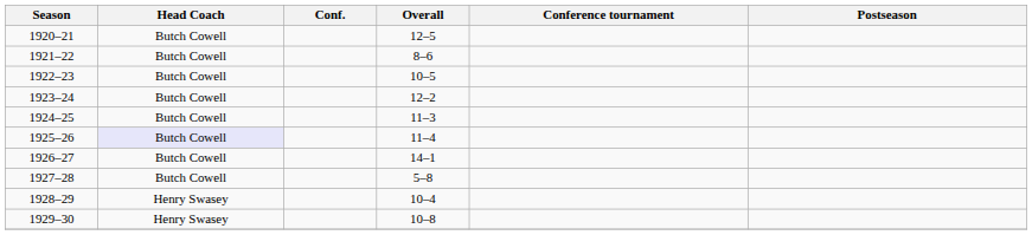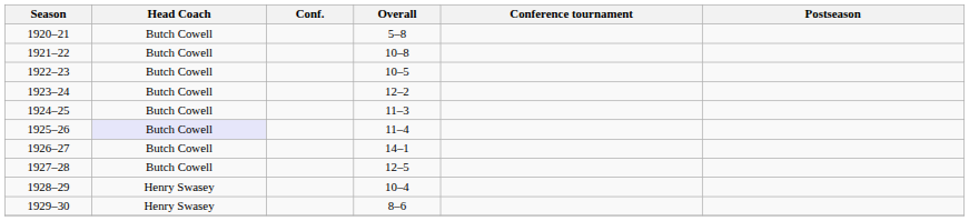1920–21 | Overall: 12–5 -> 5–8
1921–22 | Overall: 8–6 -> 10–8
1927–28 | Overall: 5–8 -> 12–5
1929–30 | Overall: 10–8 -> 8–6
